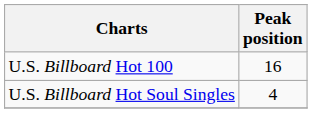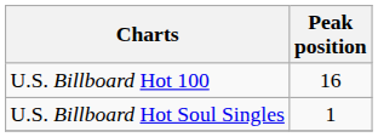U.S. Billboard Hot Soul Singles | Peak position: 4 -> 1
